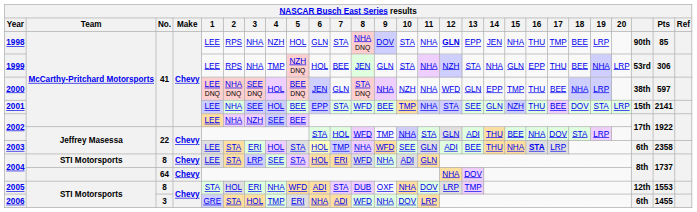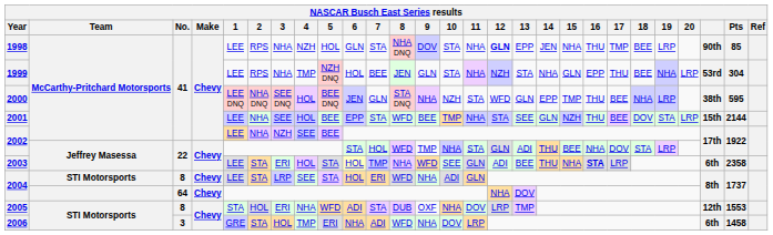1999 | Pts: 306 -> 304
2000 | 11: NHA -> STA
2000 | Pts: 597 -> 595
2001 | Pts: 2141 -> 2144
2006 | Pts: 1455 -> 1458
